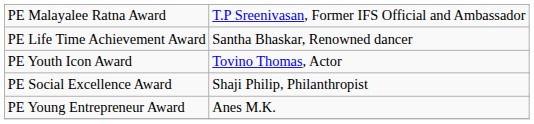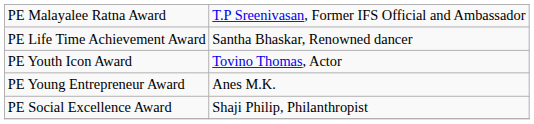rows swapped: PE Social Excellence Award <-> PE Young Entrepreneur Award
